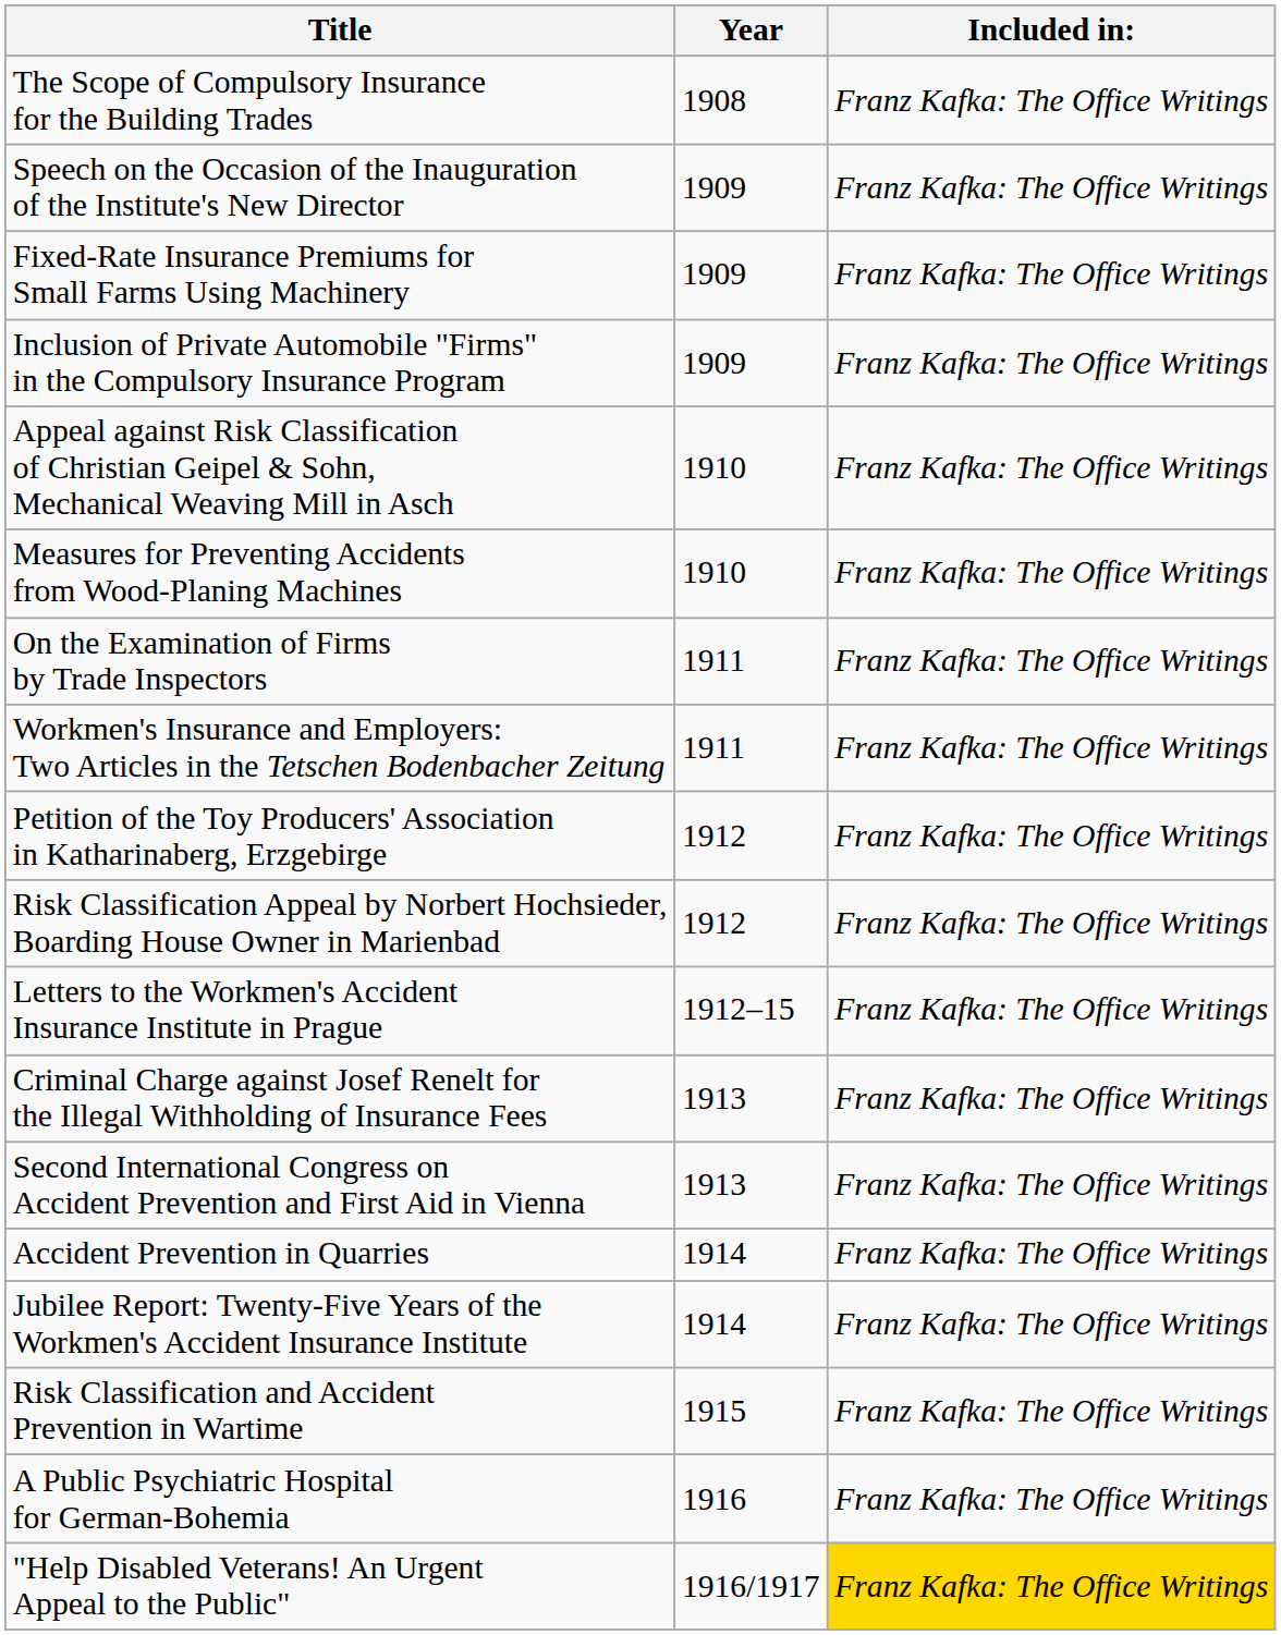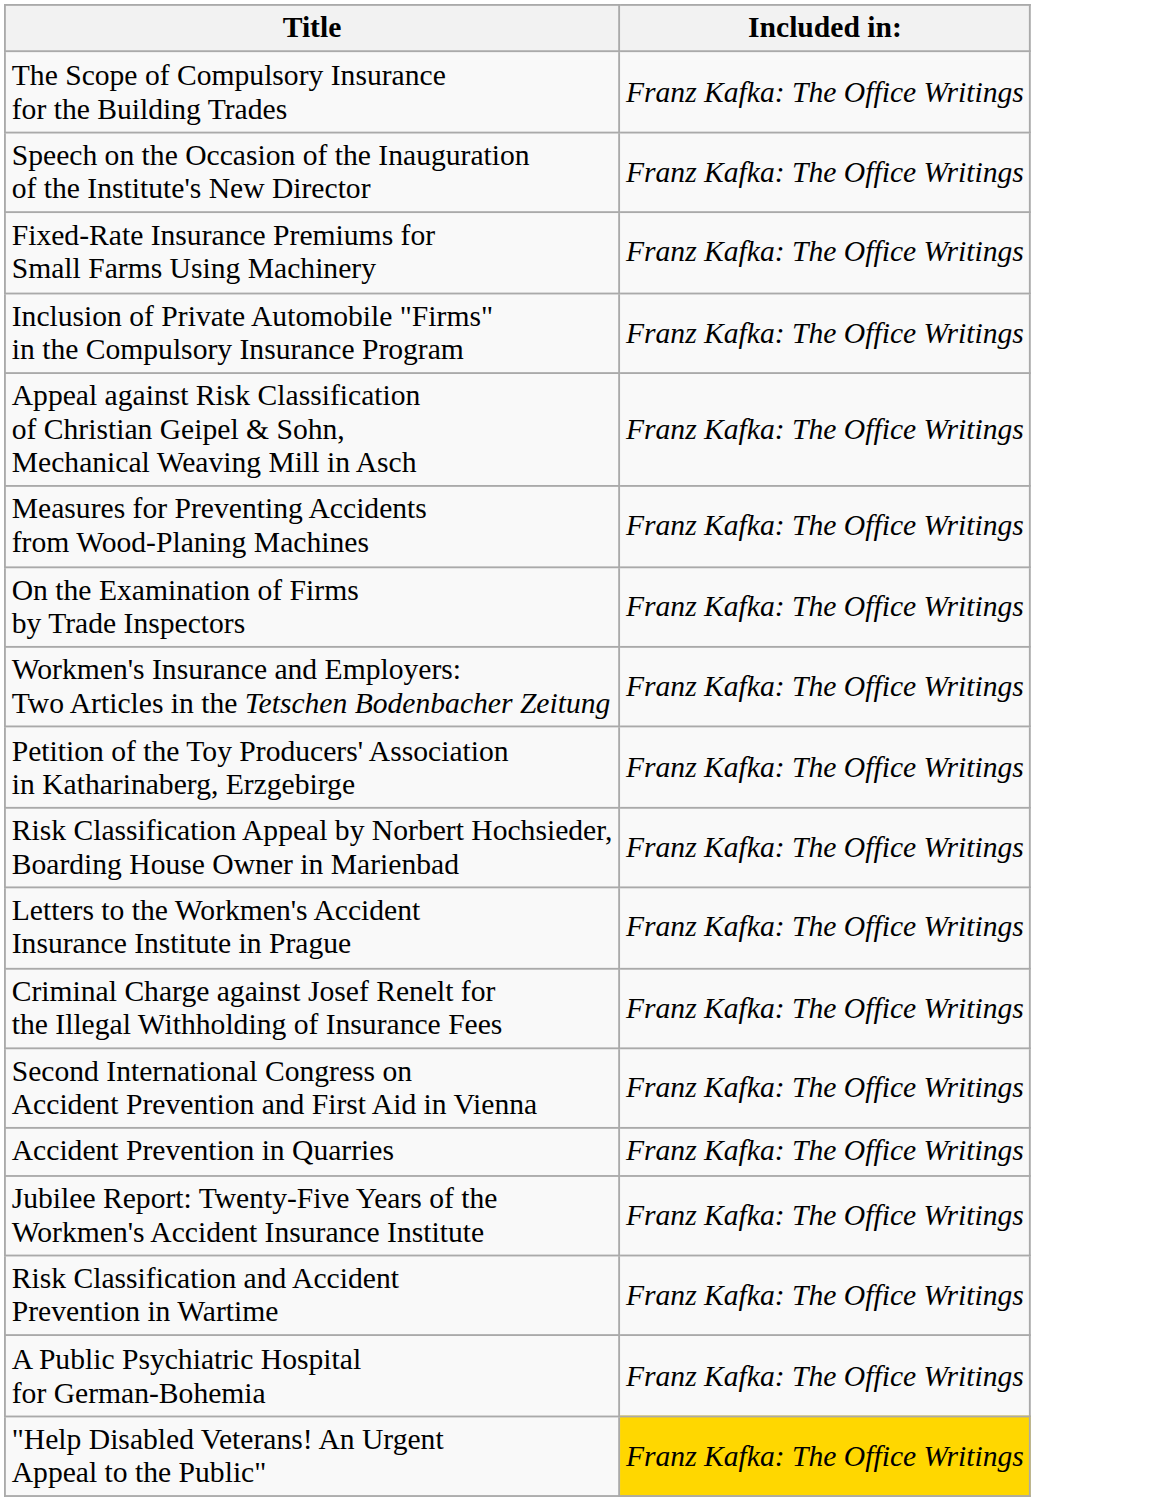- column: Year | 1908 | 1909 | 1909 | 1909 | 1910 | 1910 | 1911 | 1911 | 1912 | 1912 | 1912–15 | 1913 | 1913 | 1914 | 1914 | 1915 | 1916 | 1916/1917
